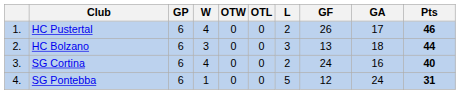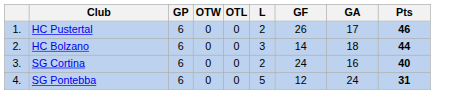- column: W | 4 | 3 | 4 | 1
HC Bolzano | GF: 13 -> 14
